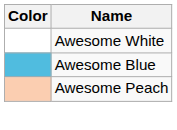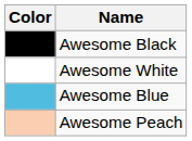+ row: Awesome Black
